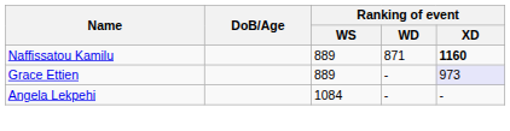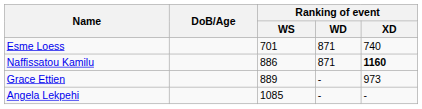+ row: Esme Loess | 701 | 871 | 740
Naffissatou Kamilu | Ranking of event / WS: 889 -> 886
Grace Ettien | Ranking of event / XD: lavender background -> no background
Angela Lekpehi | Ranking of event / WS: 1084 -> 1085
